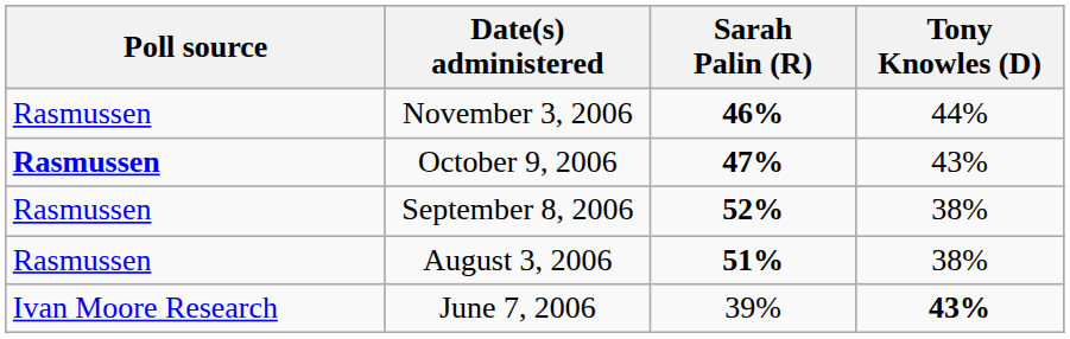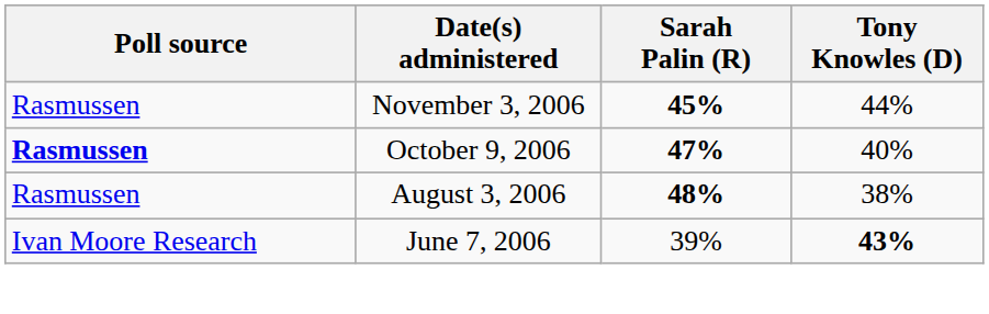November 3, 2006 | Sarah Palin (R): 46% -> 45%
October 9, 2006 | Tony Knowles (D): 43% -> 40%
- row: Rasmussen | September 8, 2006 | 52% | 38%
August 3, 2006 | Sarah Palin (R): 51% -> 48%
